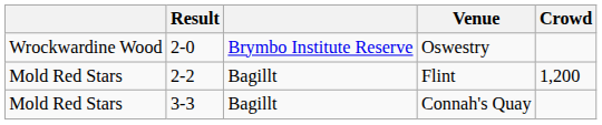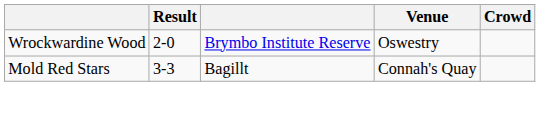- row: Mold Red Stars | 2-2 | Bagillt | Flint | 1,200
